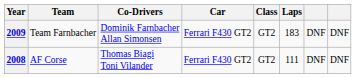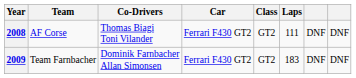rows swapped: 2008 <-> 2009
